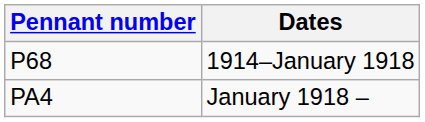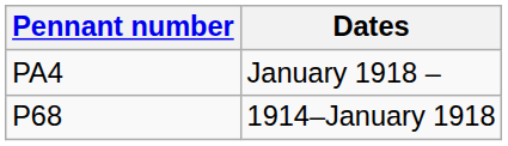rows swapped: P68 <-> PA4
